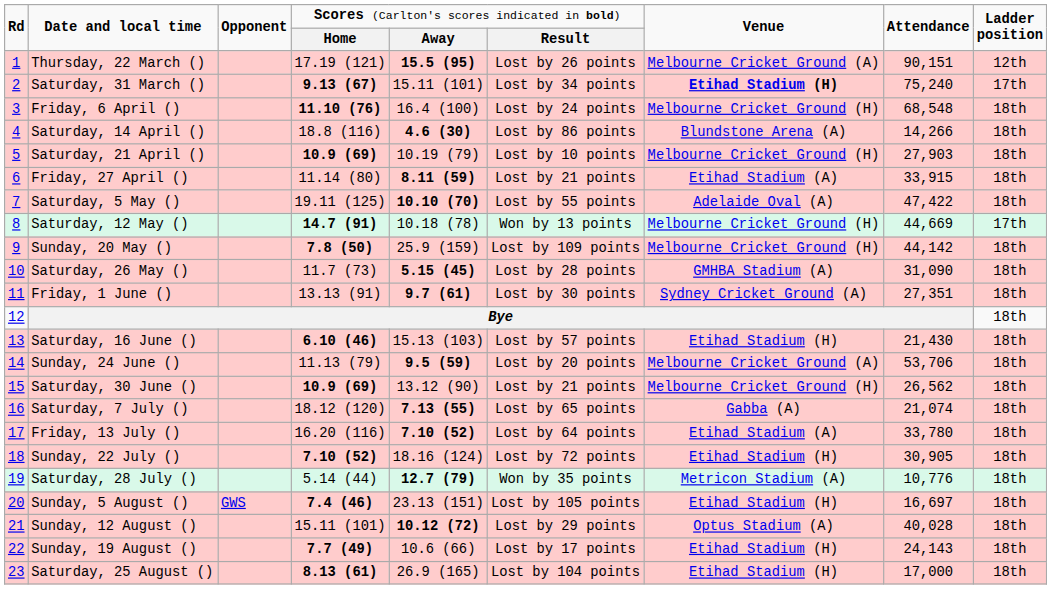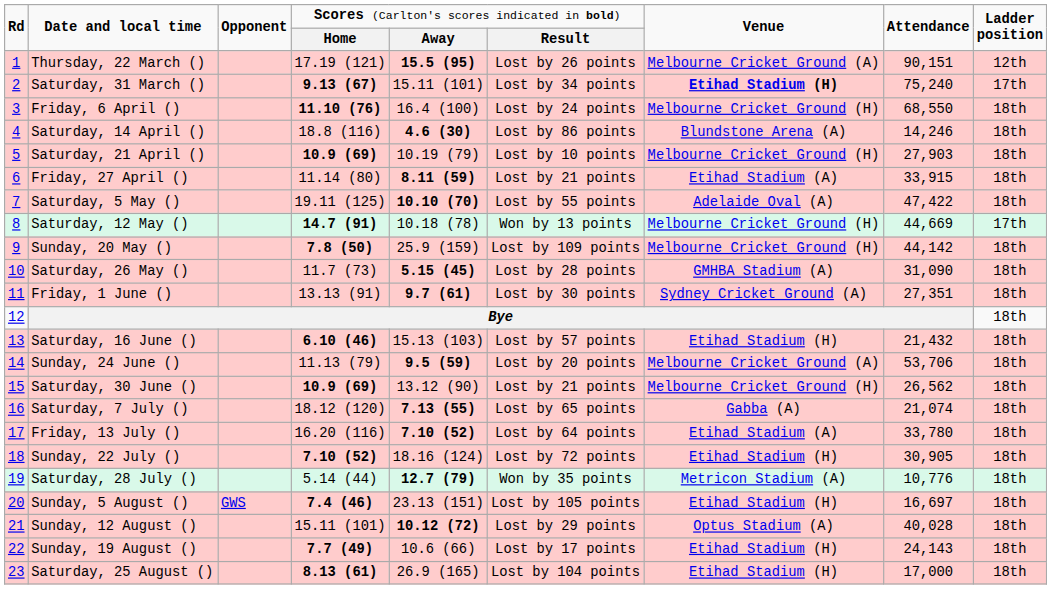Friday, 6 April () | column 8: 68,548 -> 68,550
Saturday, 14 April () | column 8: 14,266 -> 14,246
Saturday, 16 June () | column 8: 21,430 -> 21,432
